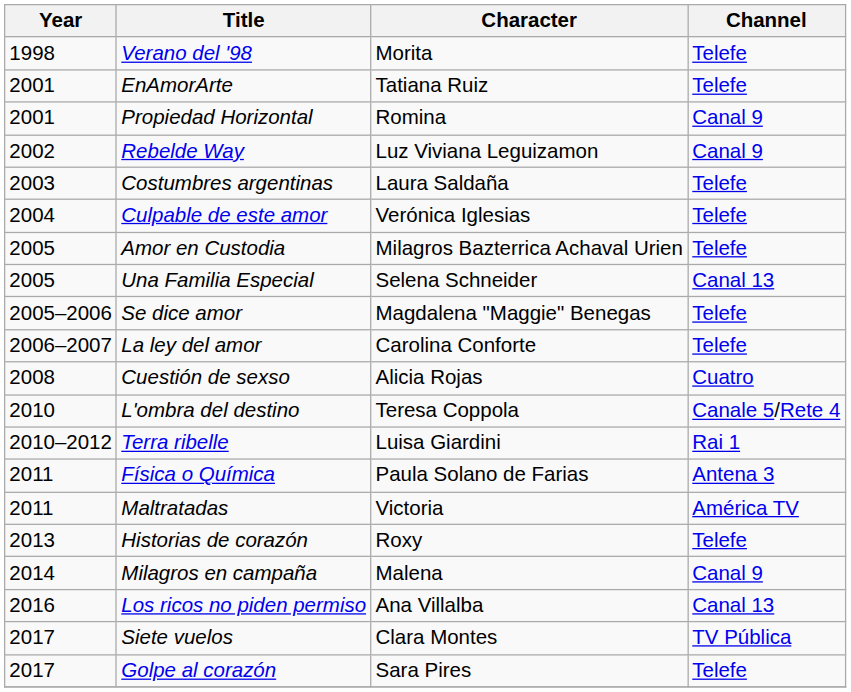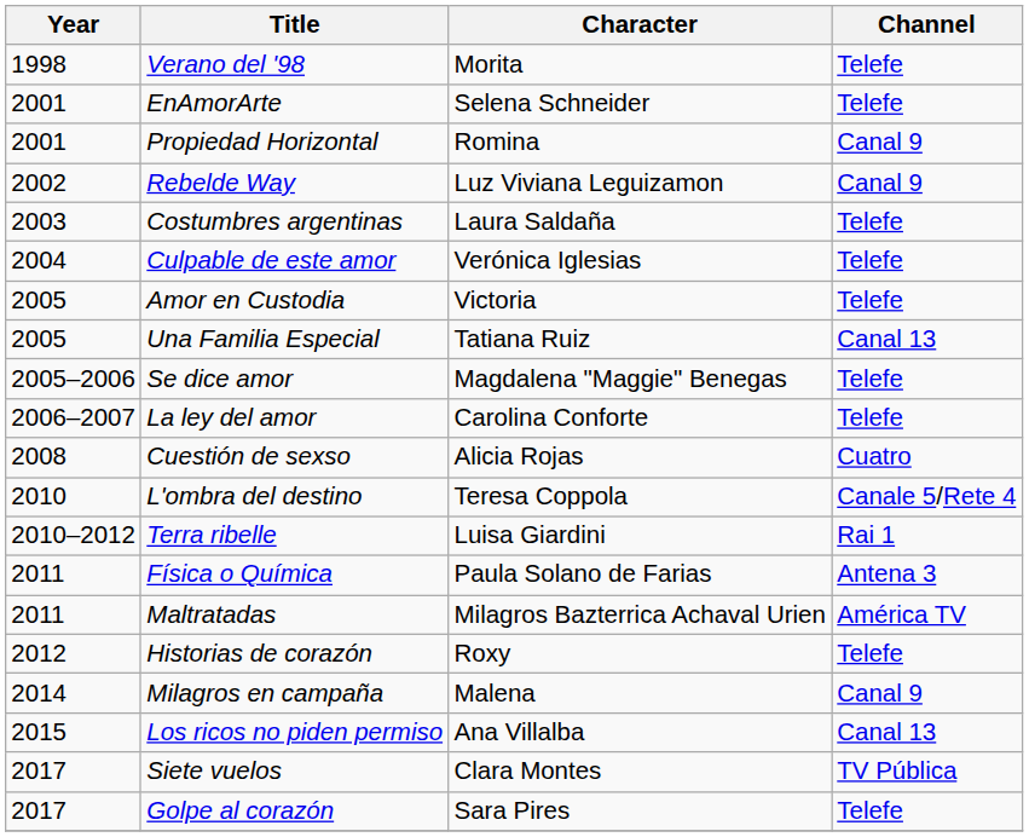EnAmorArte | Character: Tatiana Ruiz -> Selena Schneider
Amor en Custodia | Character: Milagros Bazterrica Achaval Urien -> Victoria
Una Familia Especial | Character: Selena Schneider -> Tatiana Ruiz
Maltratadas | Character: Victoria -> Milagros Bazterrica Achaval Urien
Historias de corazón | Year: 2013 -> 2012
Los ricos no piden permiso | Year: 2016 -> 2015
